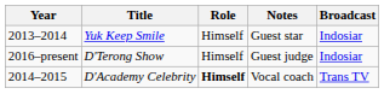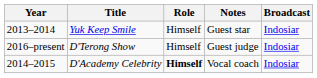D'Academy Celebrity | Broadcast: Trans TV -> Indosiar
